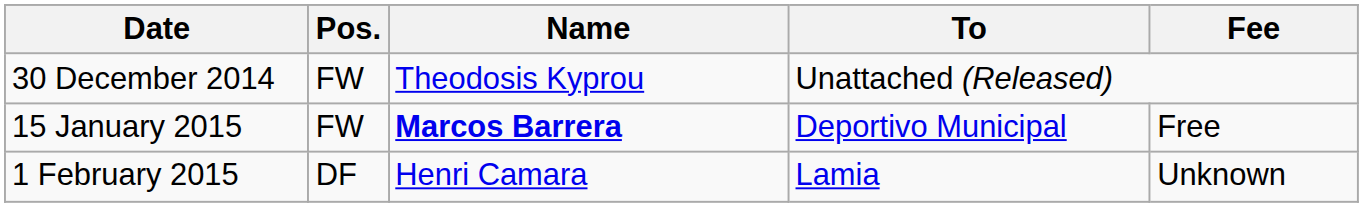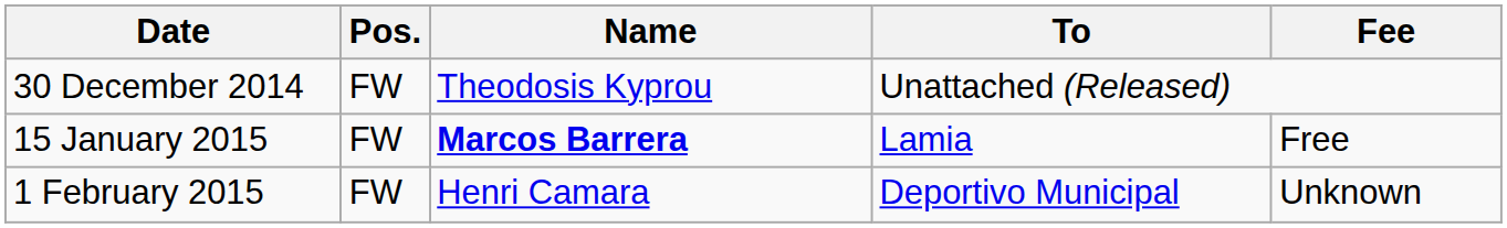15 January 2015 | To: Deportivo Municipal -> Lamia
1 February 2015 | Pos.: DF -> FW
1 February 2015 | To: Lamia -> Deportivo Municipal
